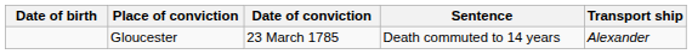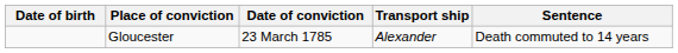columns swapped: Sentence <-> Transport ship
